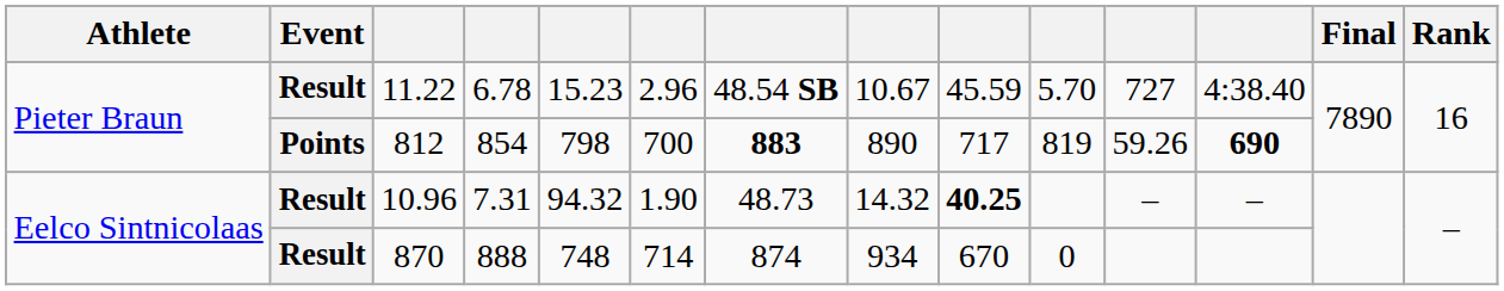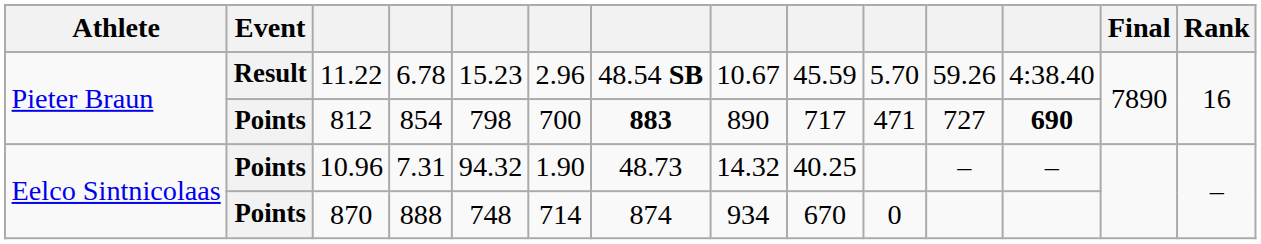11.22 | column 11: 727 -> 59.26
812 | column 10: 819 -> 471
812 | column 11: 59.26 -> 727
10.96 | Event: Result -> Points
10.96 | column 9: bold -> normal
870 | Event: Result -> Points
